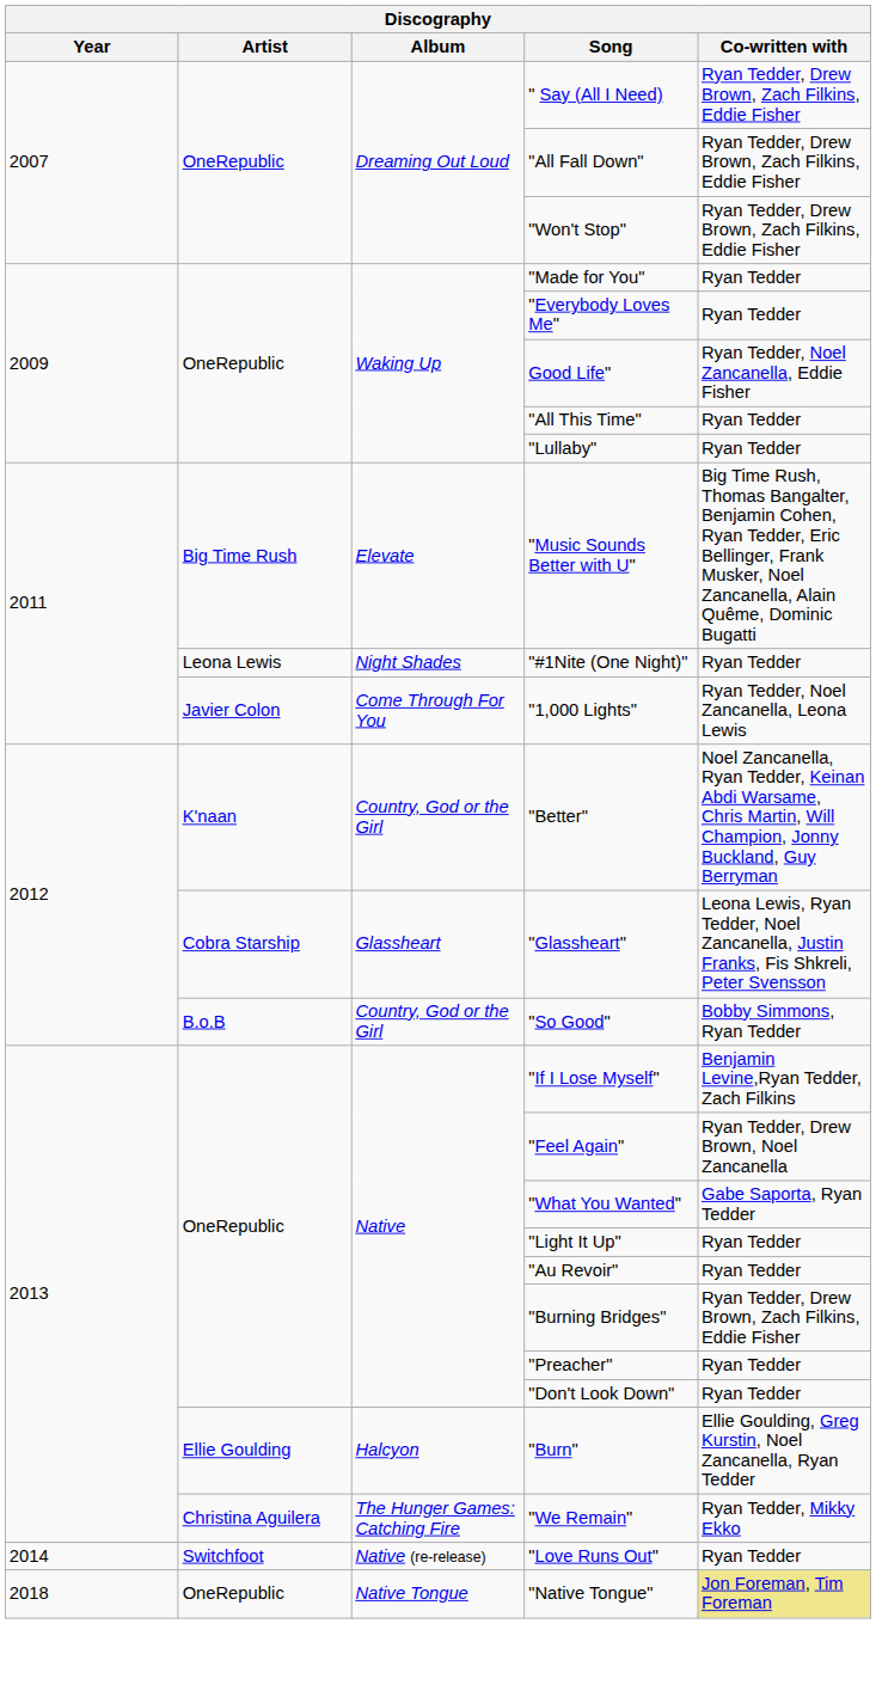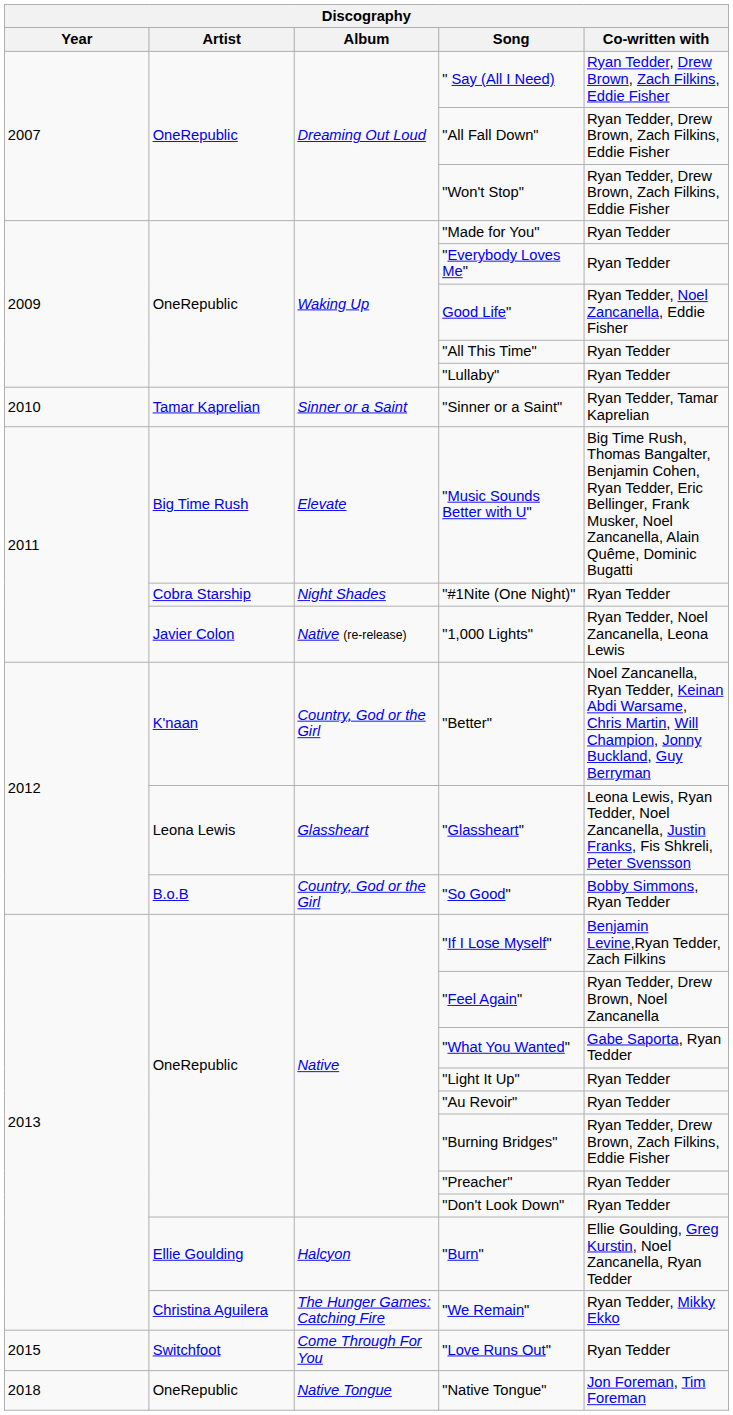+ row: 2010 | Tamar Kaprelian | Sinner or a Saint | "Sinner or a Saint" | Ryan Tedder, Tamar Kaprelian
"#1Nite (One Night)" | Artist: Leona Lewis -> Cobra Starship
"1,000 Lights" | Album: Come Through For You -> Native (re-release)
"Glassheart" | Artist: Cobra Starship -> Leona Lewis
"Love Runs Out" | Year: 2014 -> 2015
"Love Runs Out" | Album: Native (re-release) -> Come Through For You
"Native Tongue" | Co-written with: khaki background -> no background
